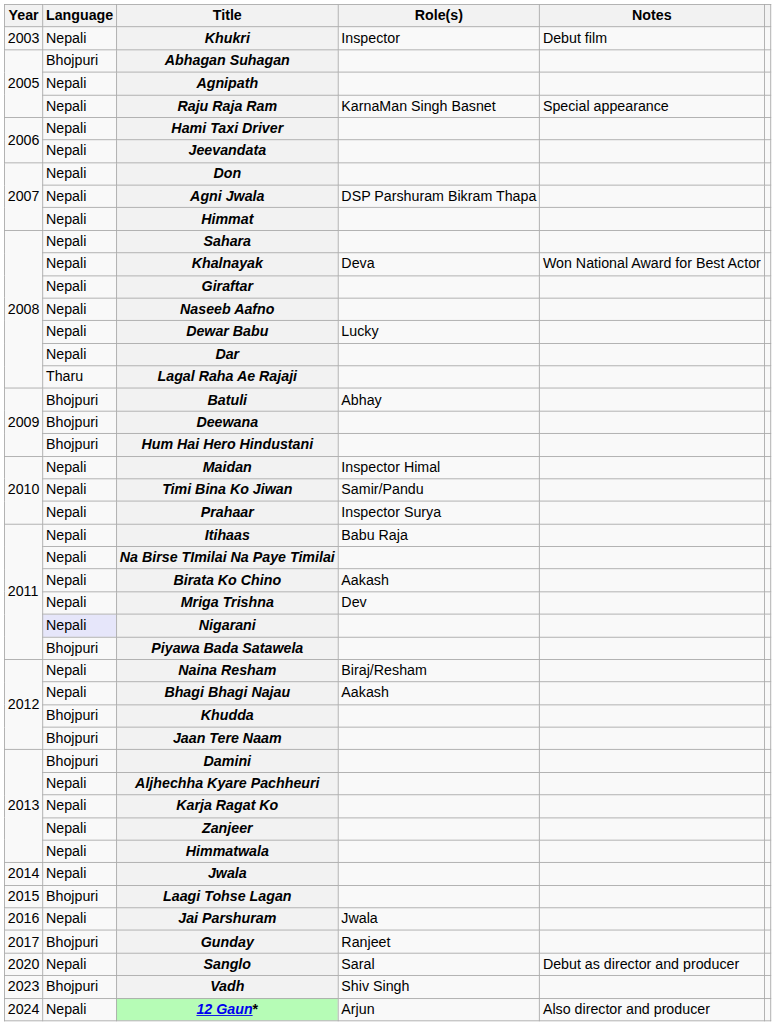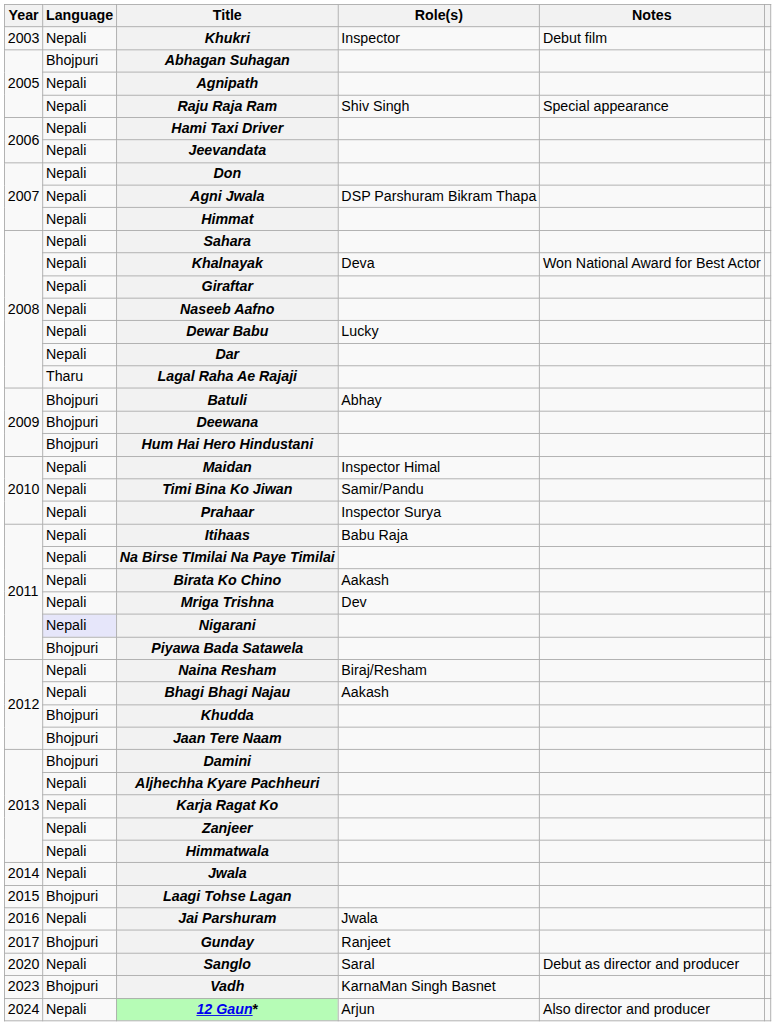Raju Raja Ram | Role(s): KarnaMan Singh Basnet -> Shiv Singh
Vadh | Role(s): Shiv Singh -> KarnaMan Singh Basnet
